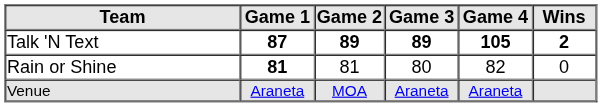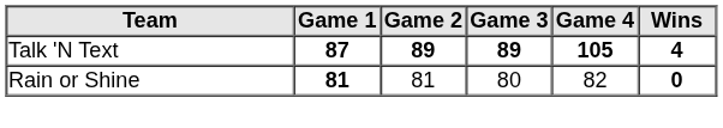Talk 'N Text | Wins: 2 -> 4
Rain or Shine | Wins: normal -> bold
- row: Venue | Araneta | MOA | Araneta | Araneta
